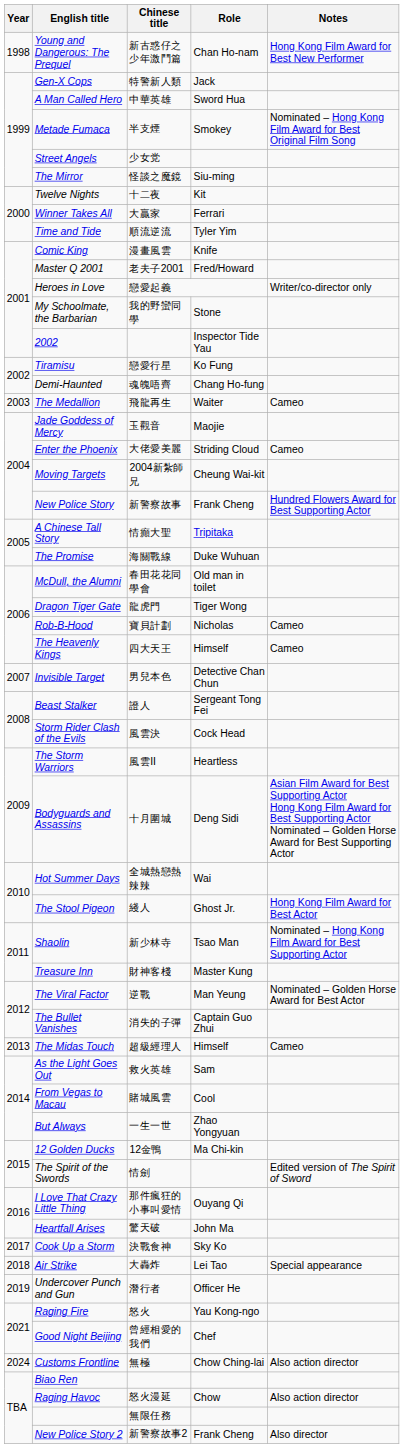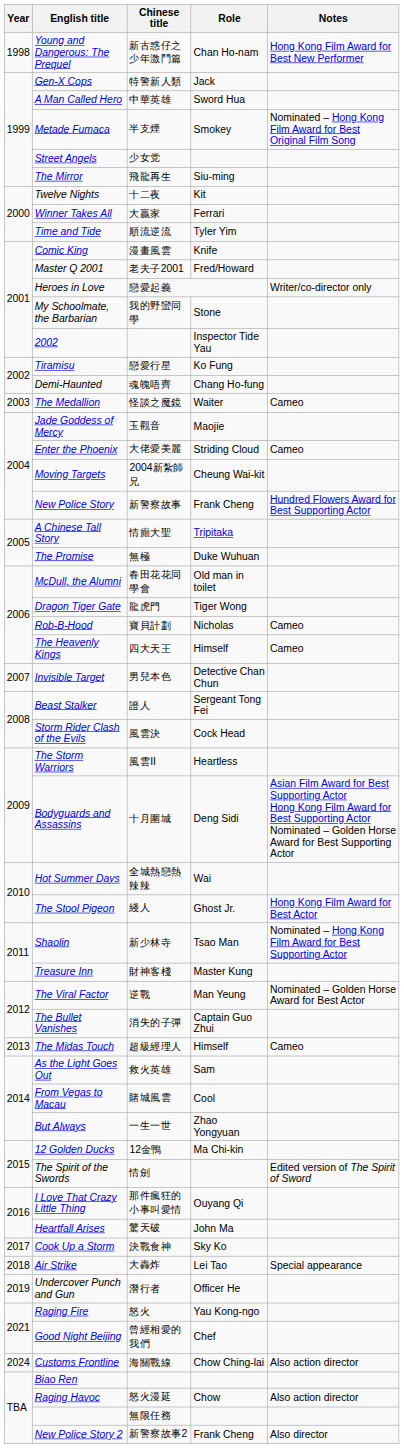The Mirror | Chinese title: 怪談之魔鏡 -> 飛龍再生
The Medallion | Chinese title: 飛龍再生 -> 怪談之魔鏡
The Promise | Chinese title: 海關戰線 -> 無極
Customs Frontline | Chinese title: 無極 -> 海關戰線
